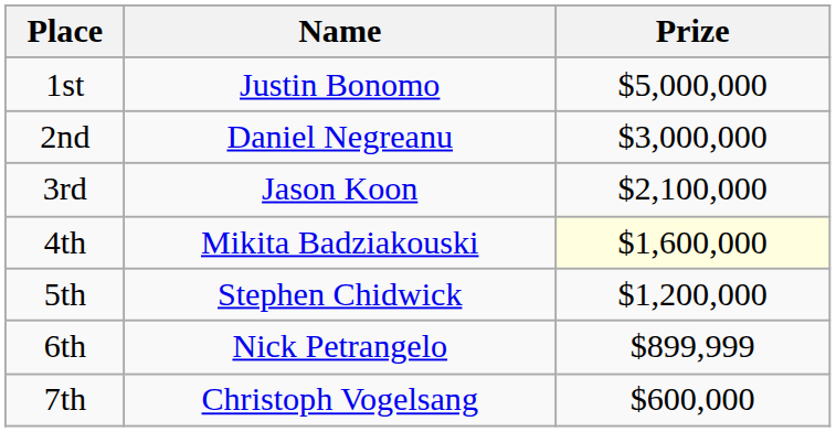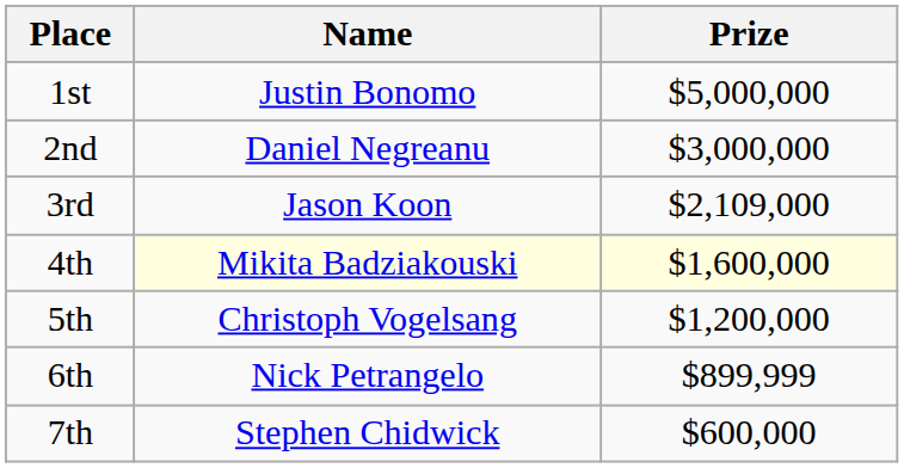3rd | Prize: $2,100,000 -> $2,109,000
4th | Name: no background -> lightyellow background
5th | Name: Stephen Chidwick -> Christoph Vogelsang
7th | Name: Christoph Vogelsang -> Stephen Chidwick
